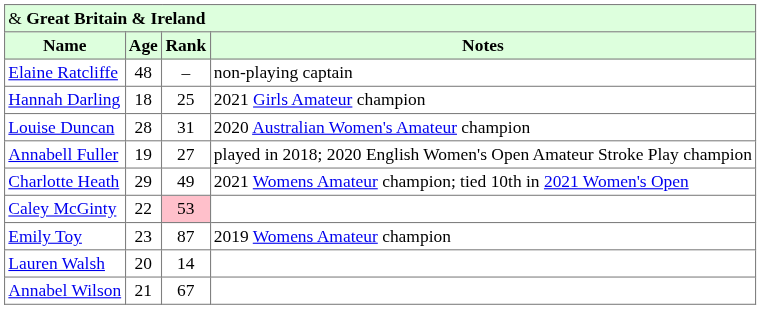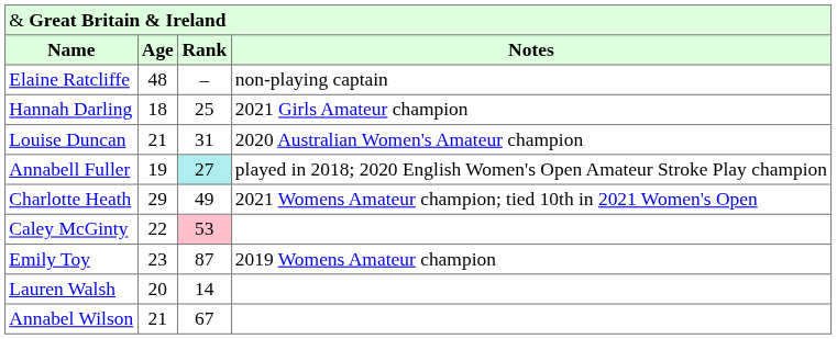Louise Duncan | column 2: 28 -> 21
Annabell Fuller | column 3: no background -> paleturquoise background
